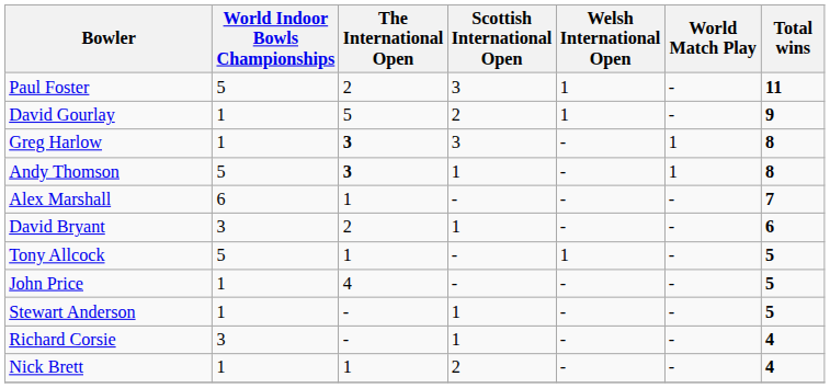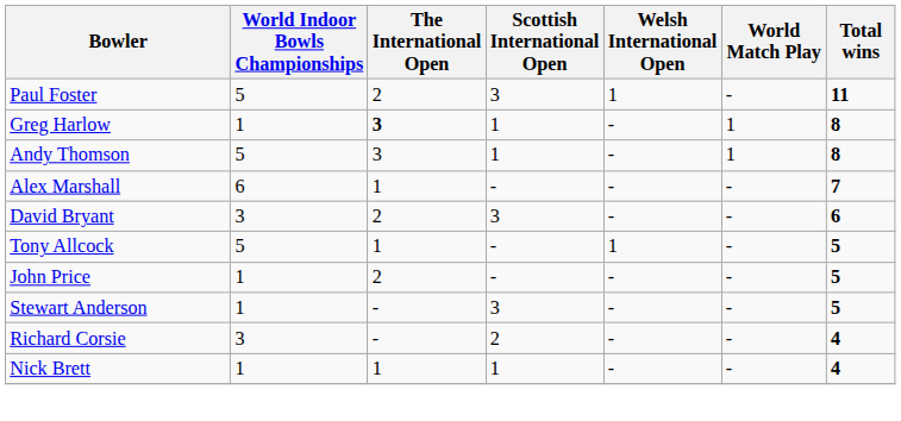- row: David Gourlay | 1 | 5 | 2 | 1 | - | 9
Greg Harlow | Scottish International Open: 3 -> 1
Andy Thomson | The International Open: bold -> normal
David Bryant | Scottish International Open: 1 -> 3
John Price | The International Open: 4 -> 2
Stewart Anderson | Scottish International Open: 1 -> 3
Richard Corsie | Scottish International Open: 1 -> 2
Nick Brett | Scottish International Open: 2 -> 1
